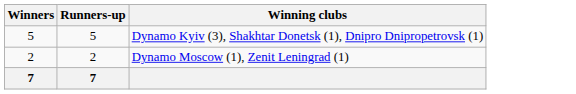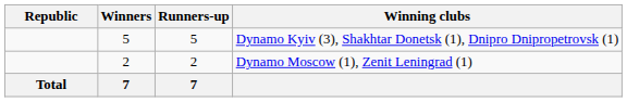+ column: Republic | Total
